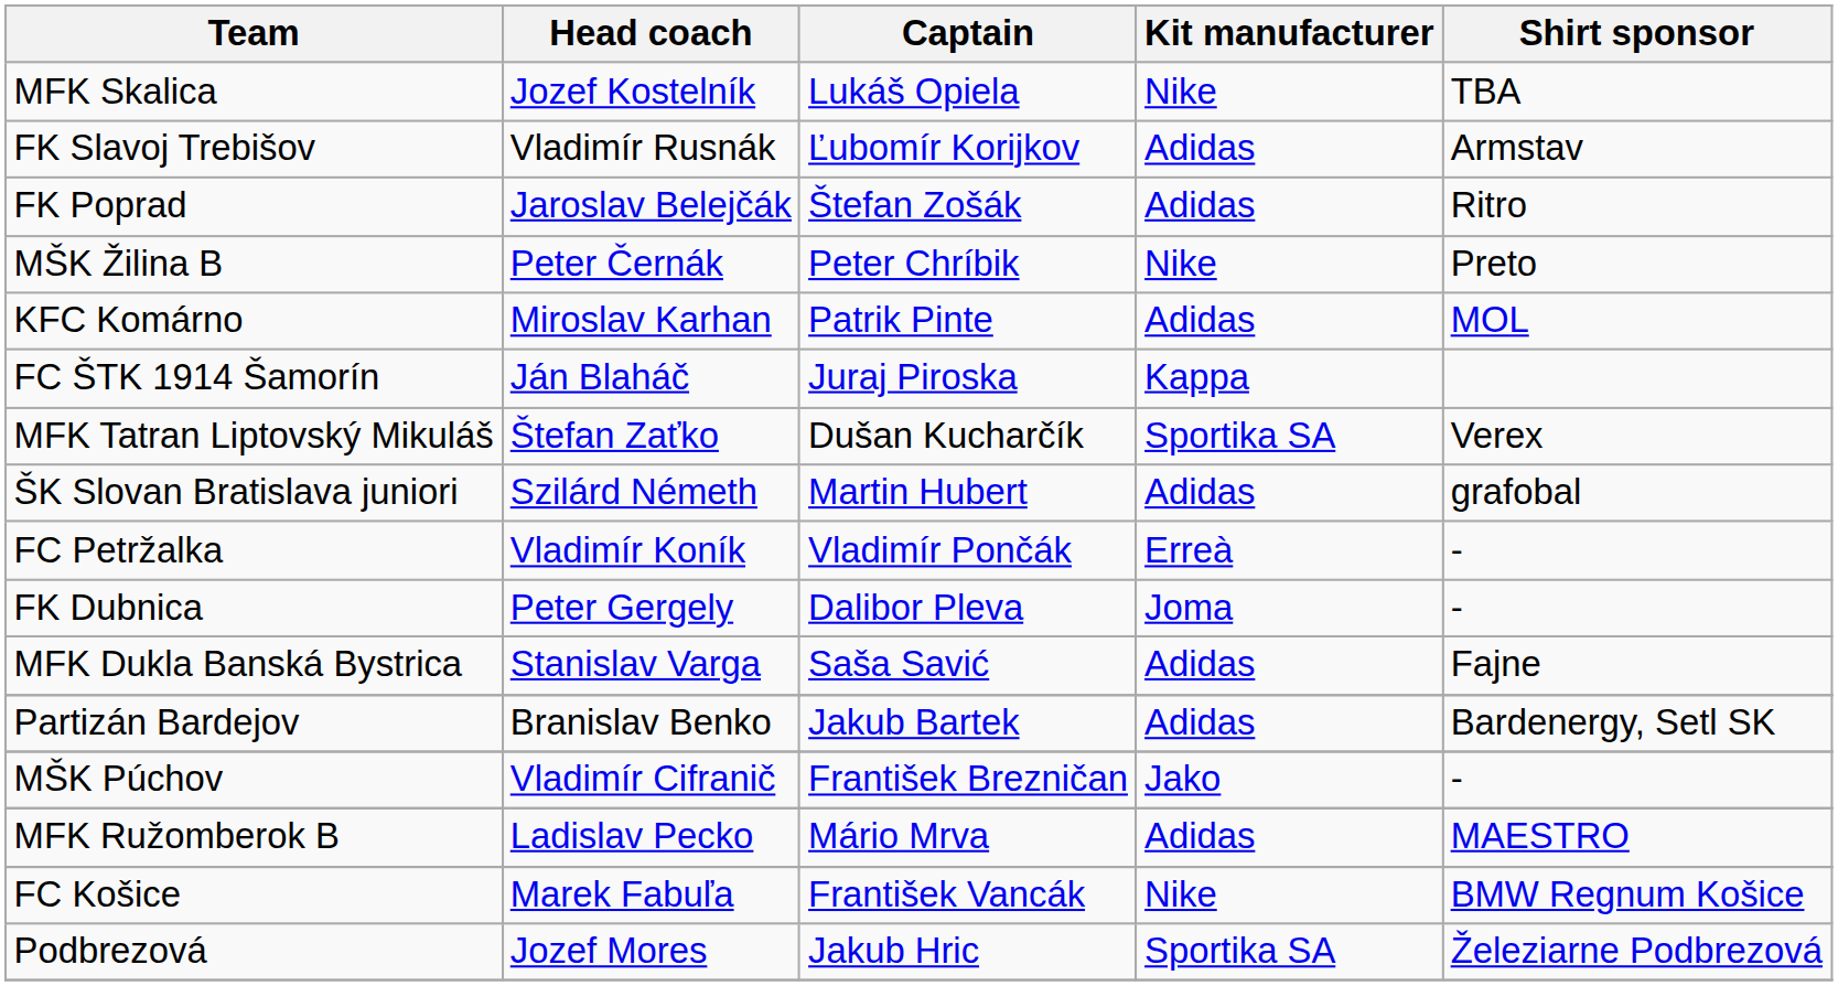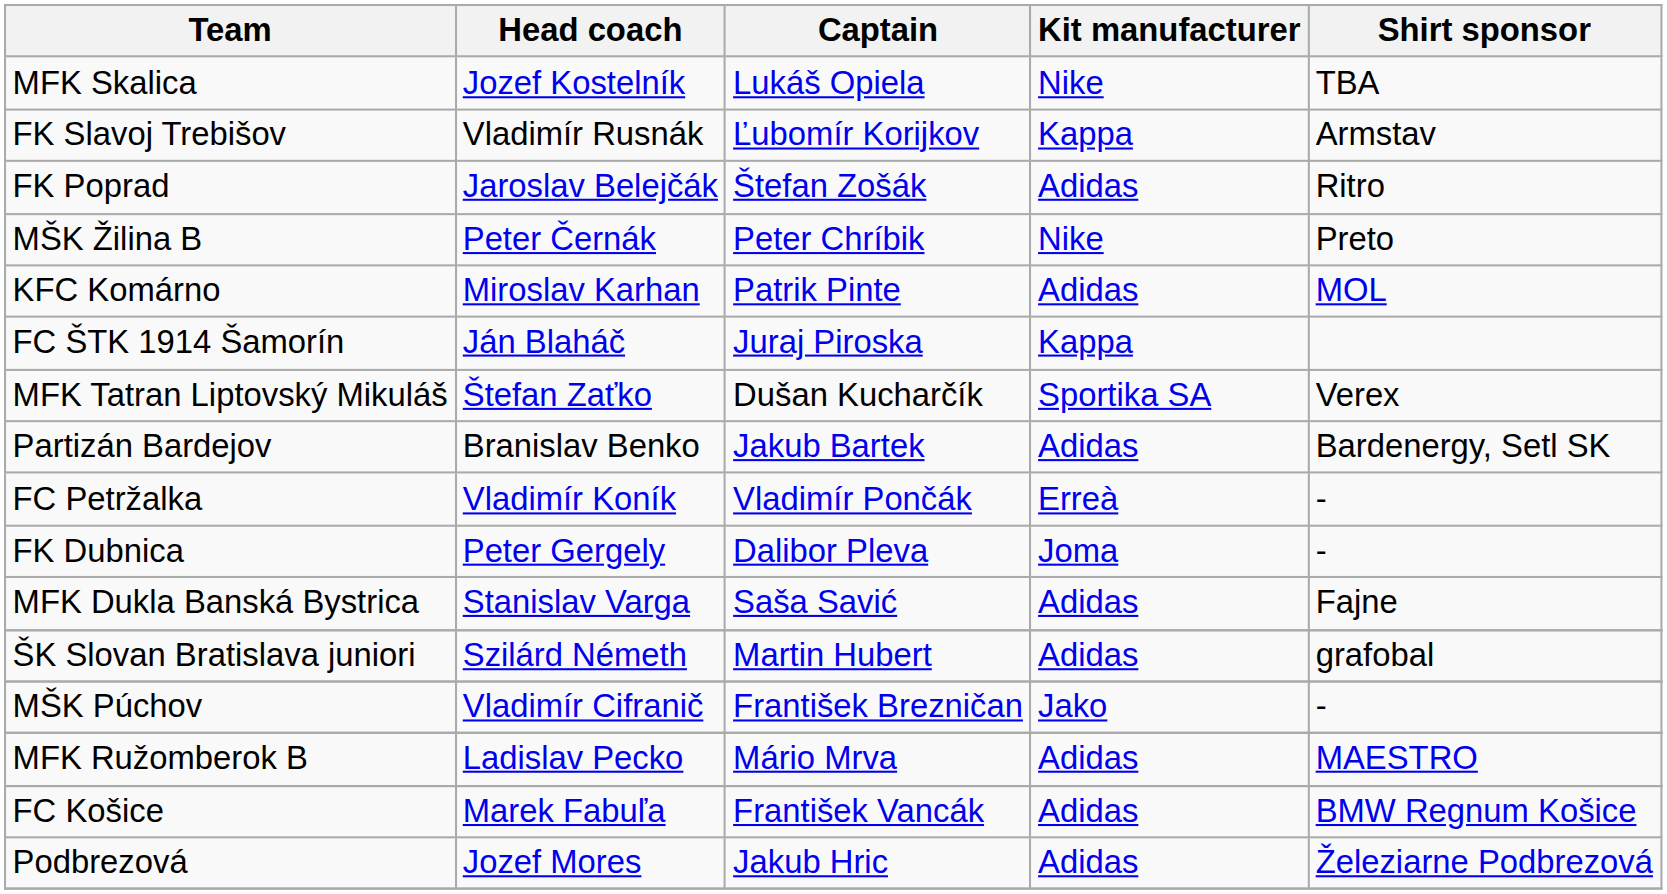FK Slavoj Trebišov | Kit manufacturer: Adidas -> Kappa
rows swapped: Partizán Bardejov <-> ŠK Slovan Bratislava juniori
FC Košice | Kit manufacturer: Nike -> Adidas
Podbrezová | Kit manufacturer: Sportika SA -> Adidas
